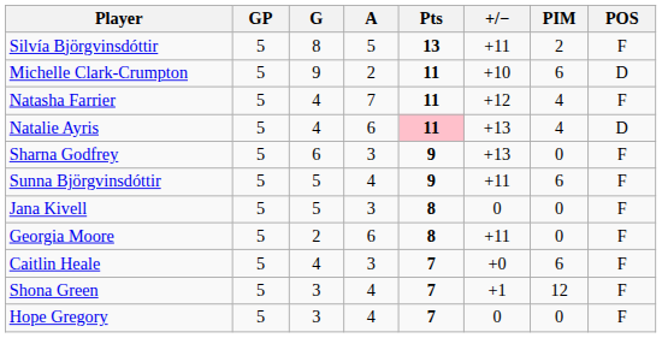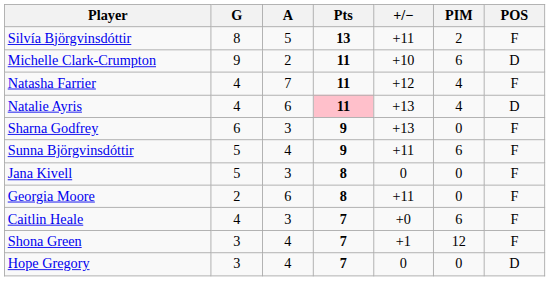- column: GP | 5 | 5 | 5 | 5 | 5 | 5 | 5 | 5 | 5 | 5 | 5
Hope Gregory | POS: F -> D
